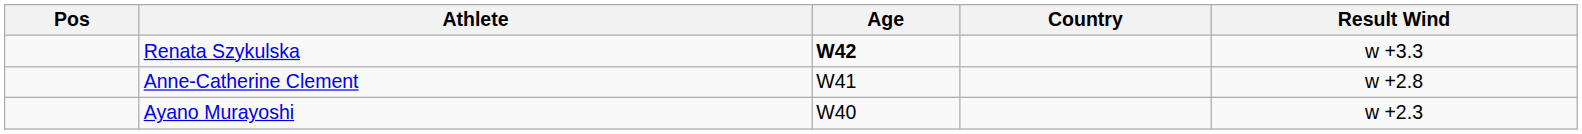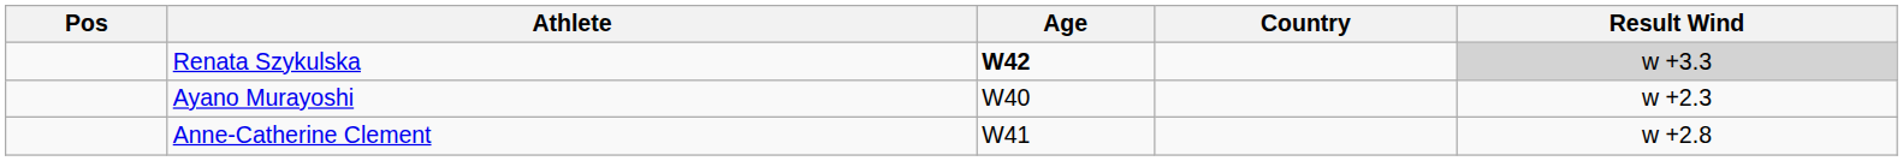Renata Szykulska | Result Wind: no background -> lightgrey background
rows swapped: Ayano Murayoshi <-> Anne-Catherine Clement
